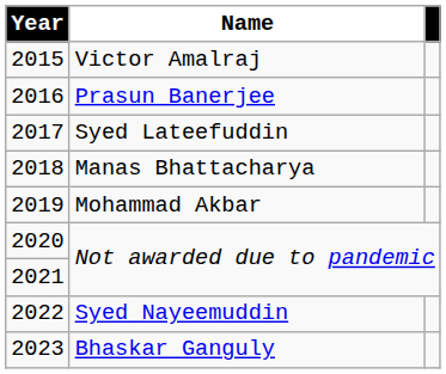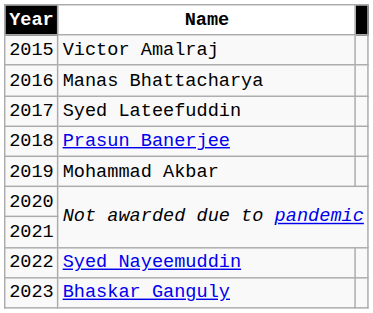2016 | Name: Prasun Banerjee -> Manas Bhattacharya
2018 | Name: Manas Bhattacharya -> Prasun Banerjee
